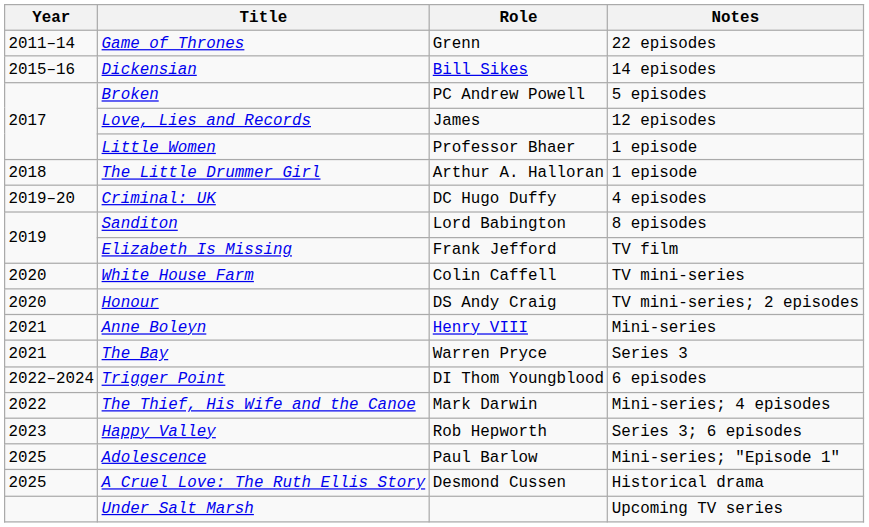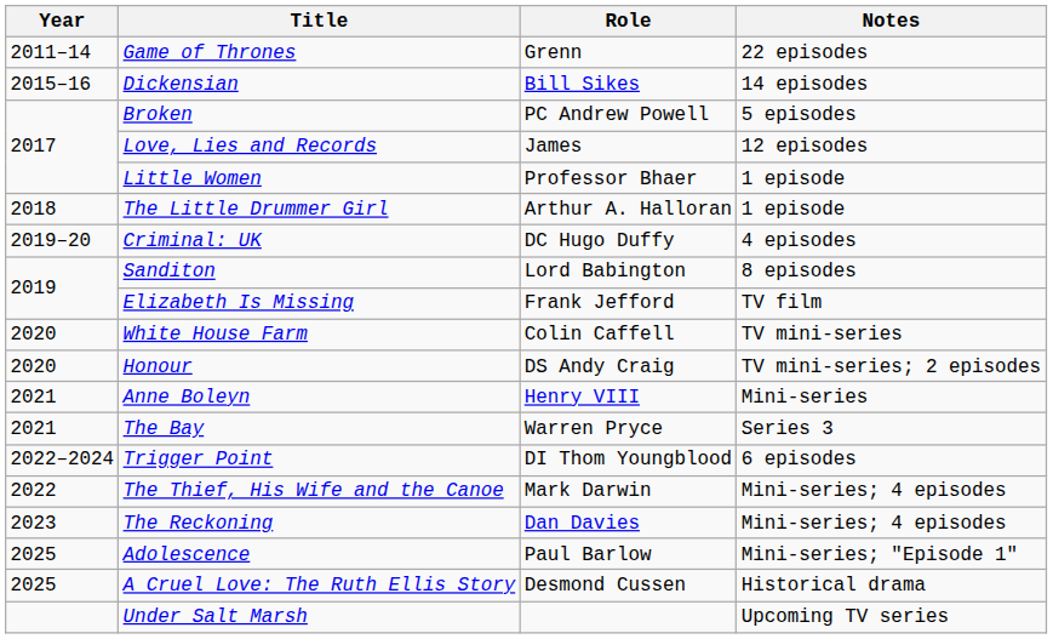- row: 2023 | Happy Valley | Rob Hepworth | Series 3; 6 episodes
+ row: 2023 | The Reckoning | Dan Davies | Mini-series; 4 episodes
